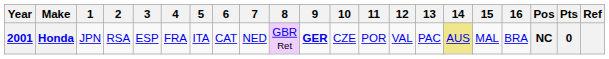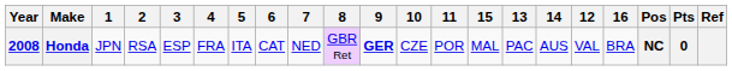columns swapped: 12 <-> 15
Honda | Year: 2001 -> 2008
Honda | 14: khaki background -> no background
